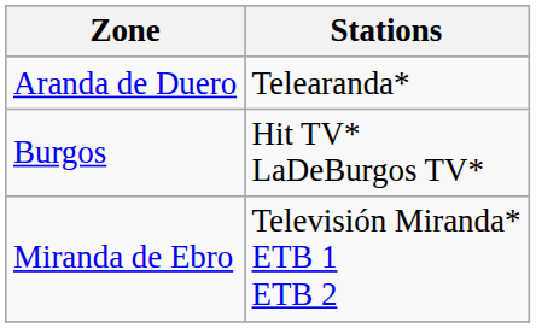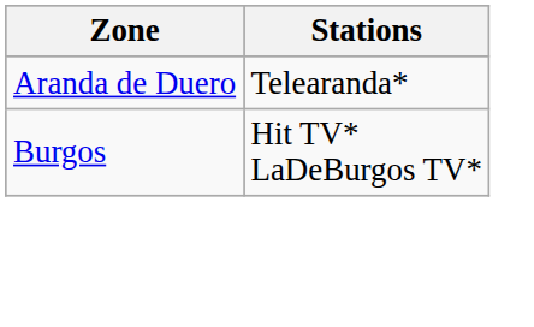- row: Miranda de Ebro | Televisión Miranda* ETB 1 ETB 2
